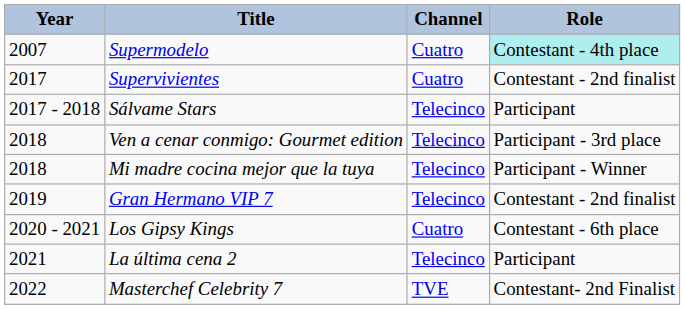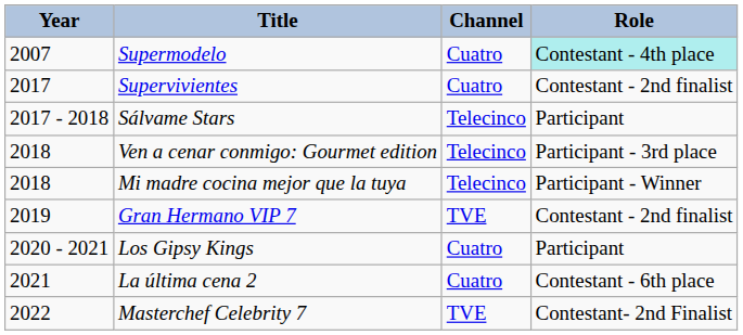Gran Hermano VIP 7 | Channel: Telecinco -> TVE
Los Gipsy Kings | Role: Contestant - 6th place -> Participant
La última cena 2 | Channel: Telecinco -> Cuatro
La última cena 2 | Role: Participant -> Contestant - 6th place
